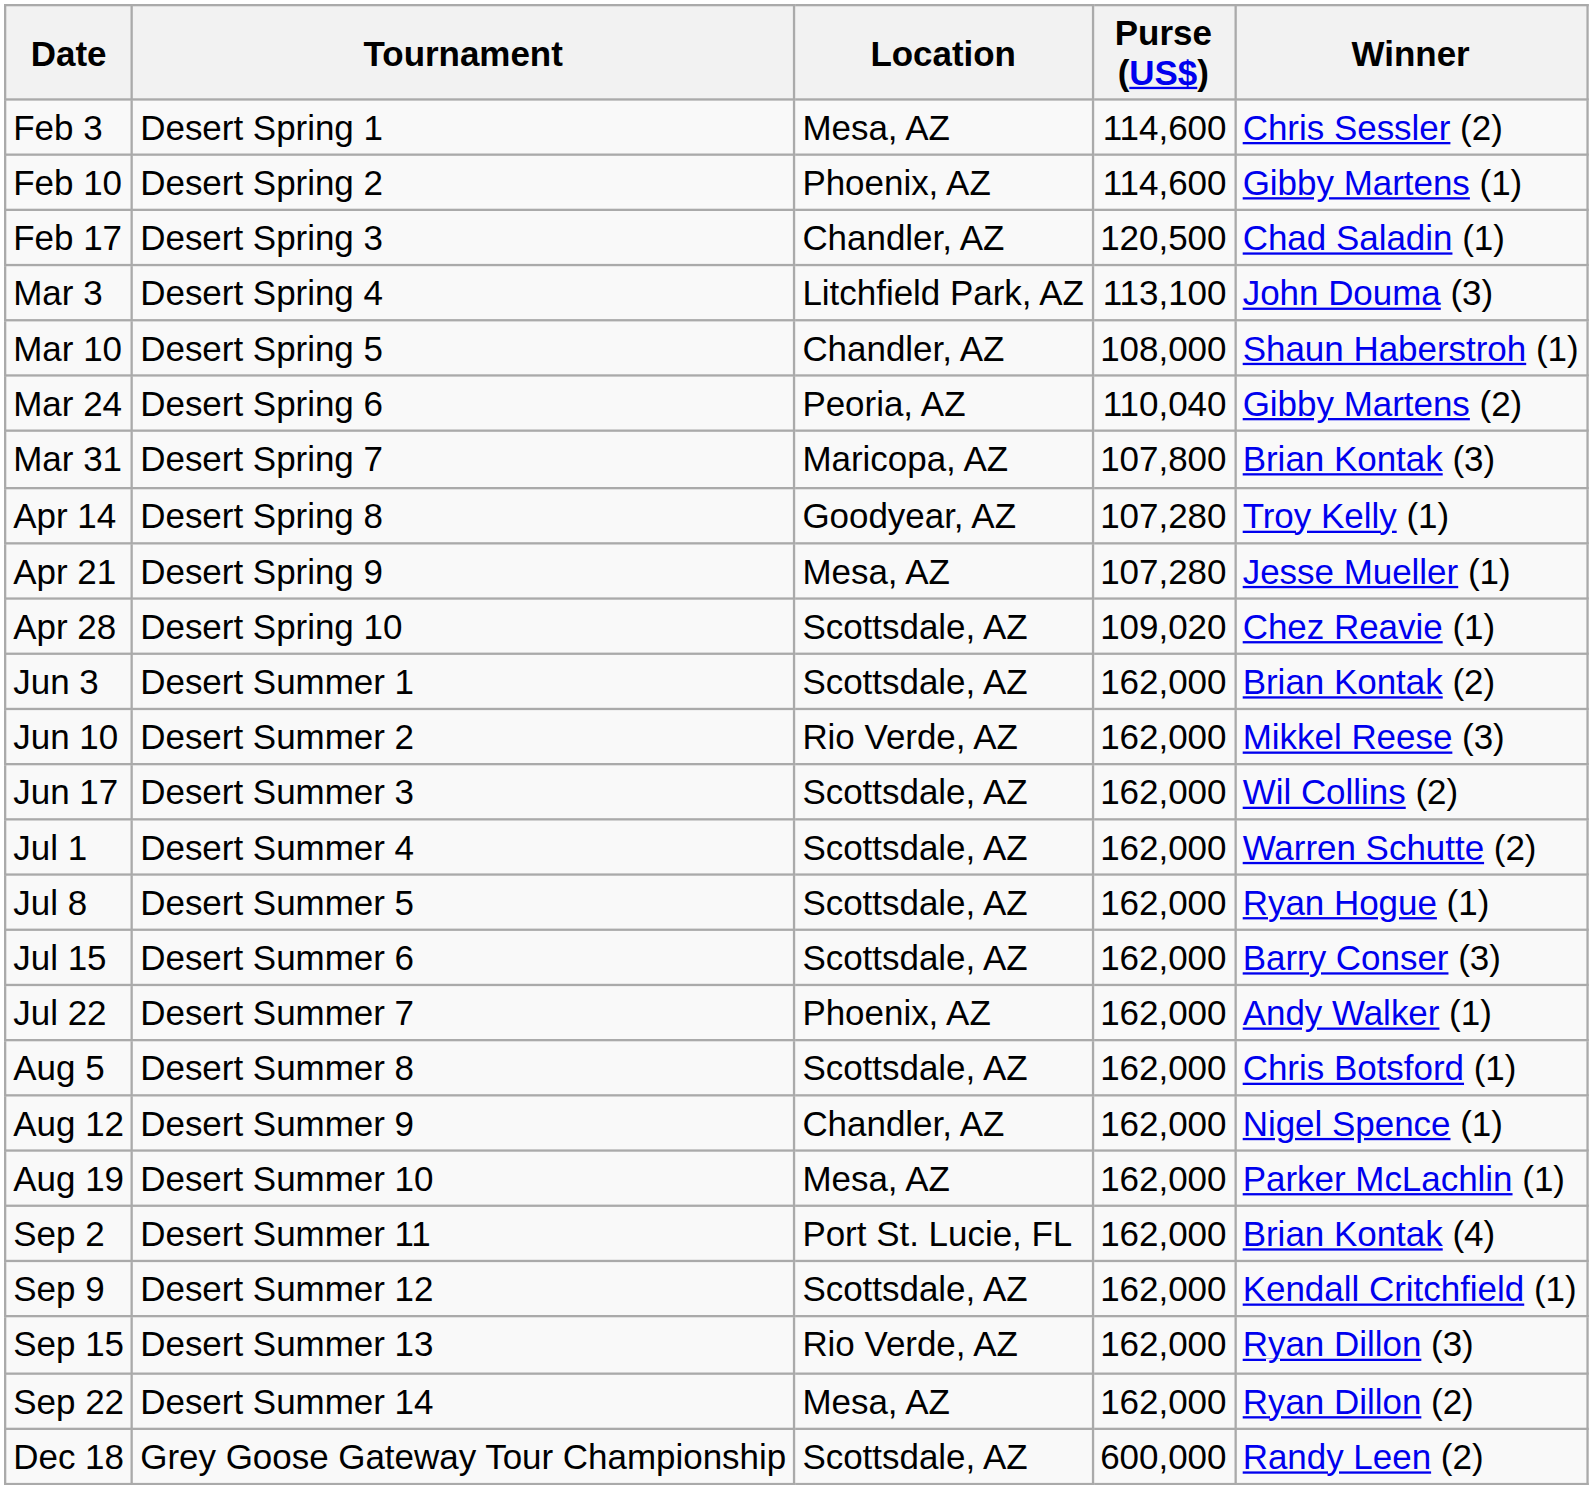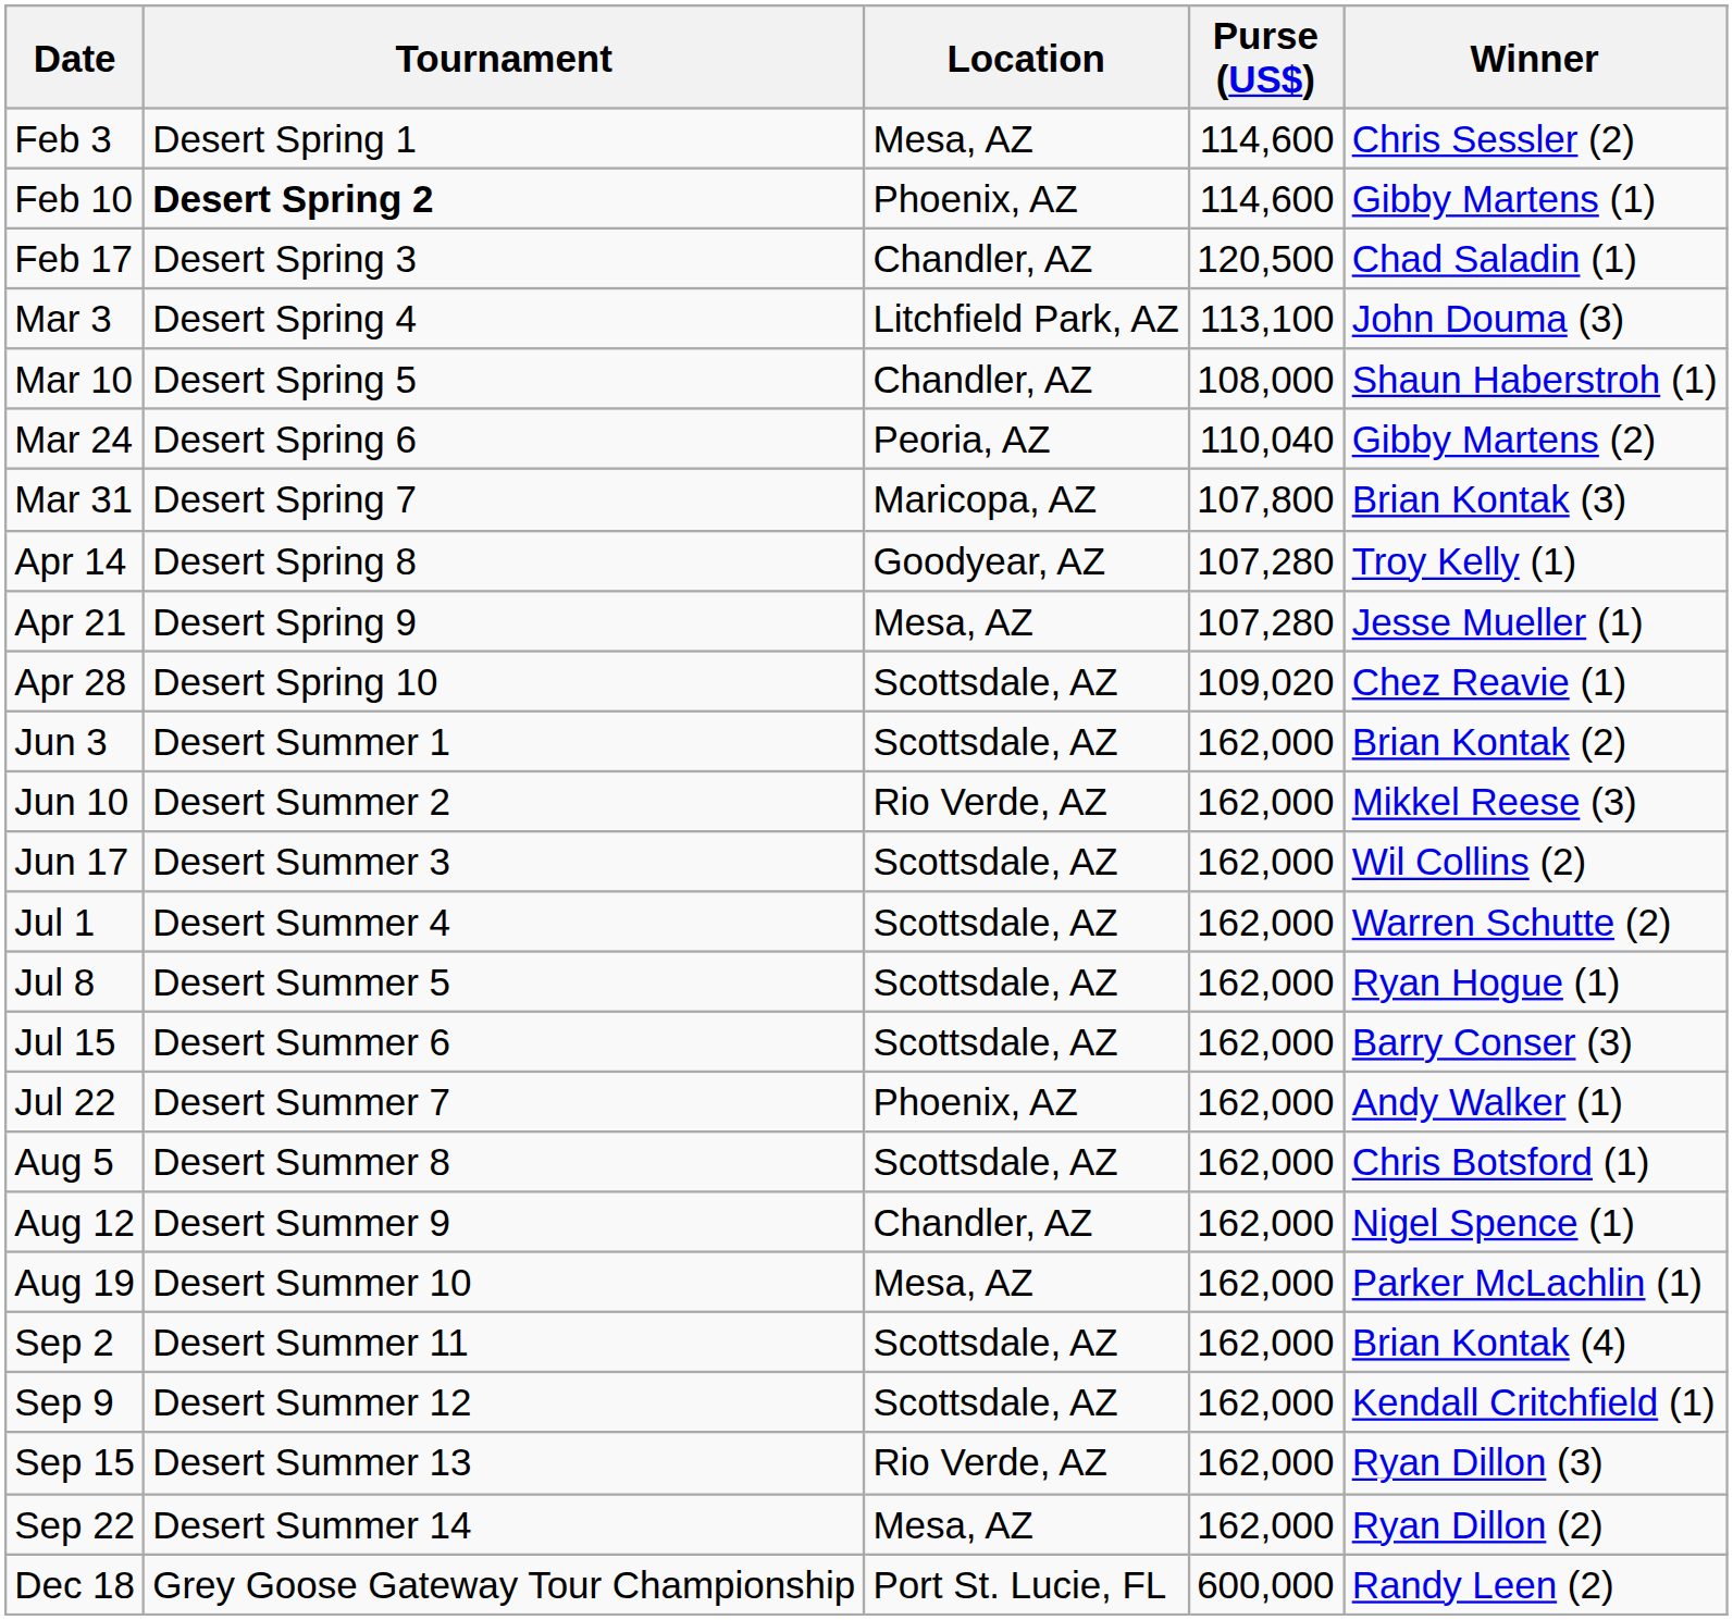Feb 10 | Tournament: normal -> bold
Sep 2 | Location: Port St. Lucie, FL -> Scottsdale, AZ
Dec 18 | Location: Scottsdale, AZ -> Port St. Lucie, FL
